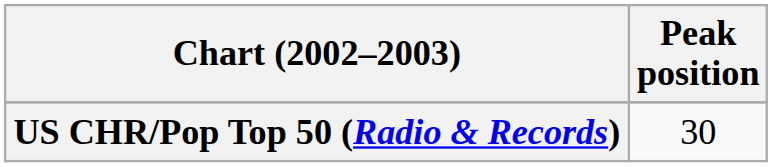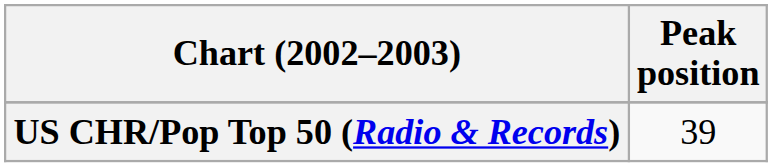US CHR/Pop Top 50 (Radio & Records) | Peak position: 30 -> 39
